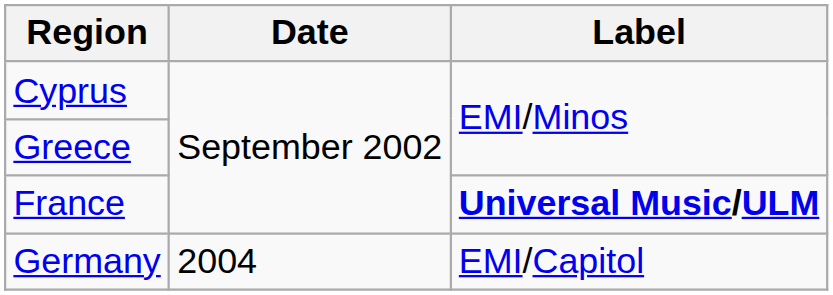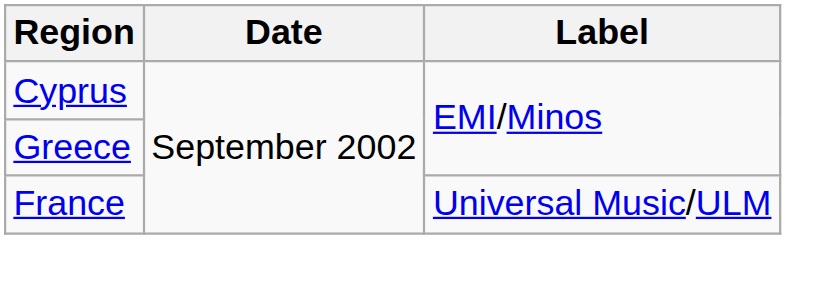France | Label: bold -> normal
- row: Germany | 2004 | EMI/Capitol
